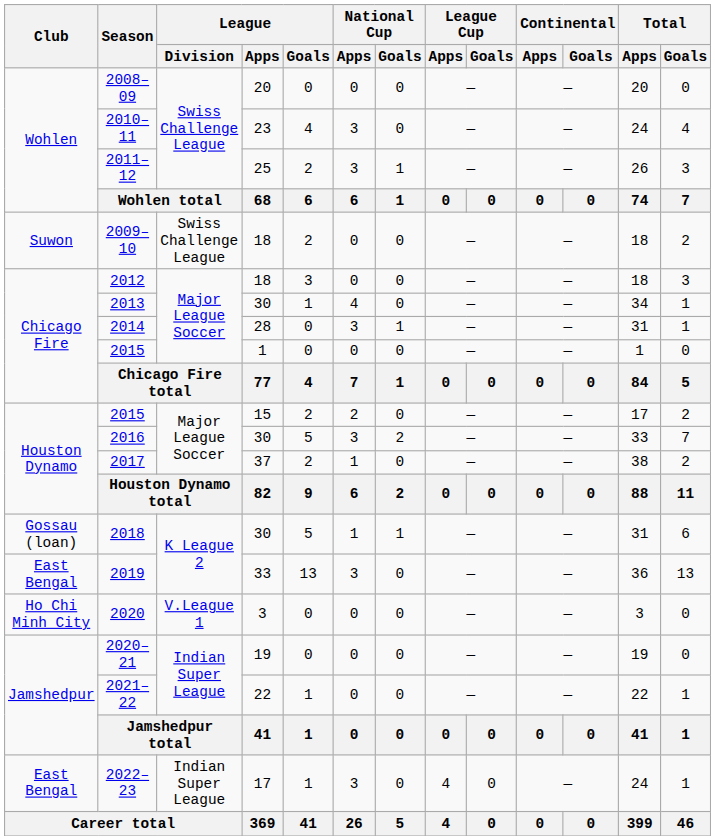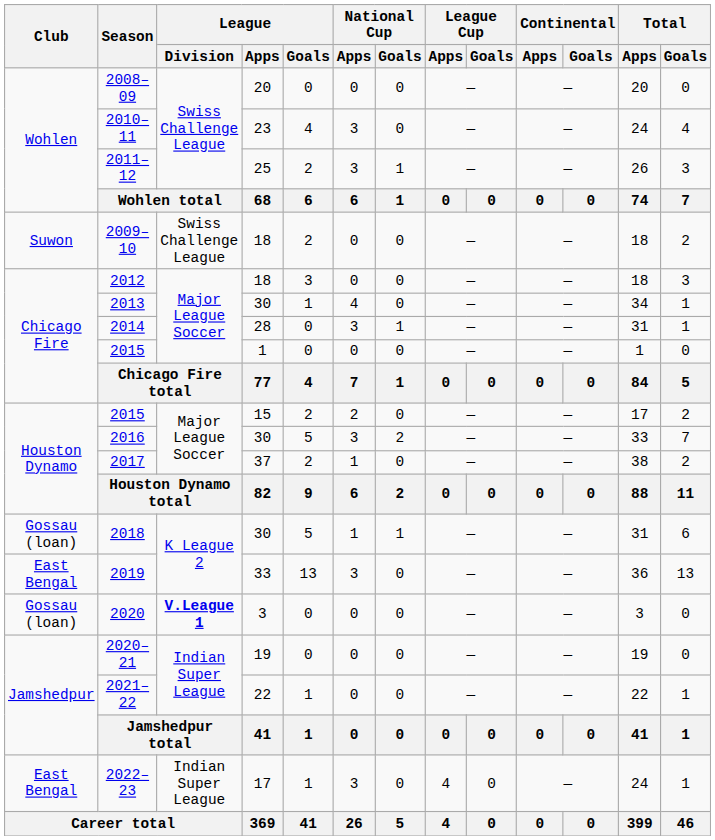2020 | Club: Ho Chi Minh City -> Gossau (loan)
2020 | League / Division: normal -> bold
